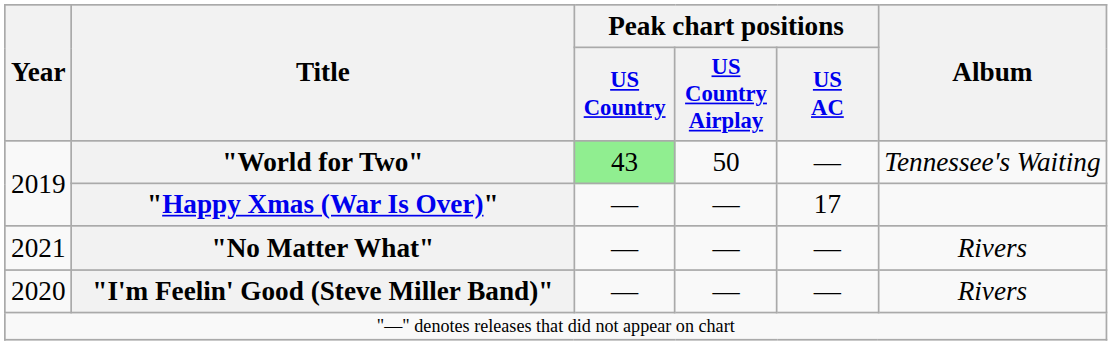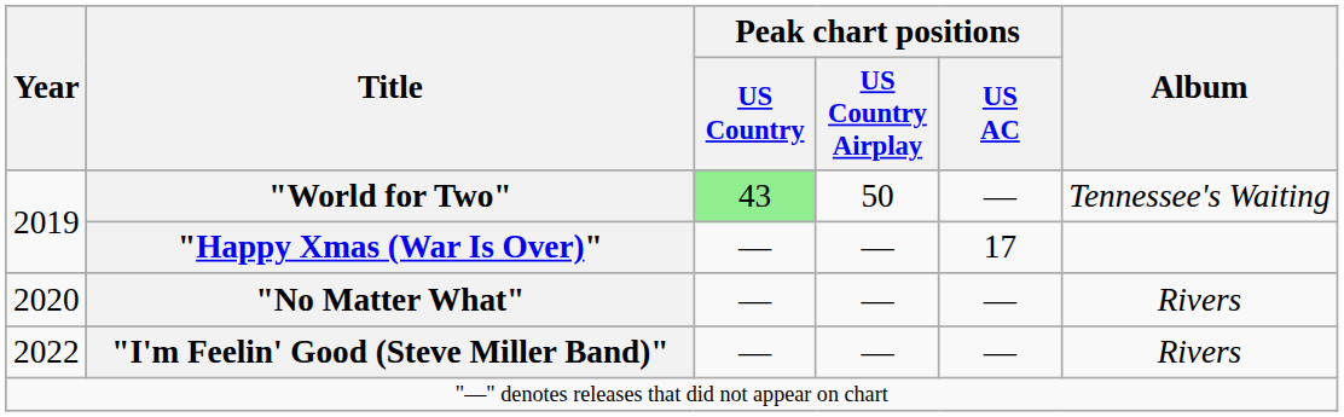"No Matter What" | Year: 2021 -> 2020
"I'm Feelin' Good (Steve Miller Band)" | Year: 2020 -> 2022
